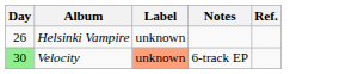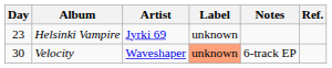+ column: Artist | Jyrki 69 | Waveshaper
Helsinki Vampire | Day: 26 -> 23
Velocity | Day: lightgreen background -> no background
